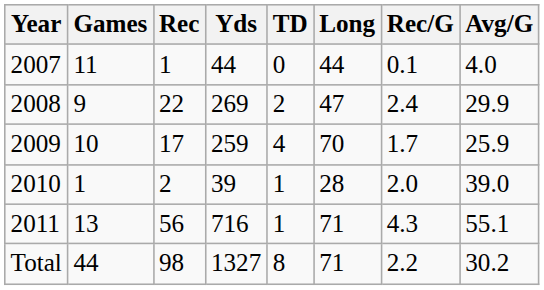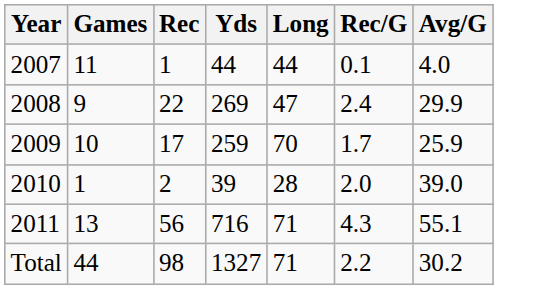- column: TD | 0 | 2 | 4 | 1 | 1 | 8
